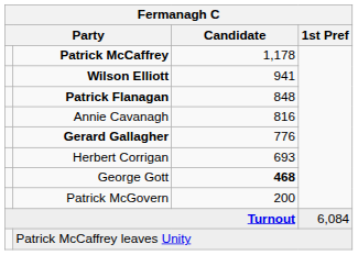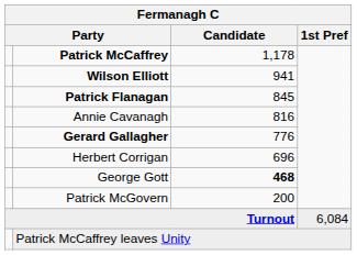Patrick Flanagan | Candidate: 848 -> 845
Herbert Corrigan | Candidate: 693 -> 696
